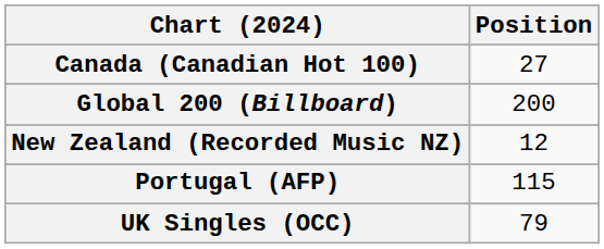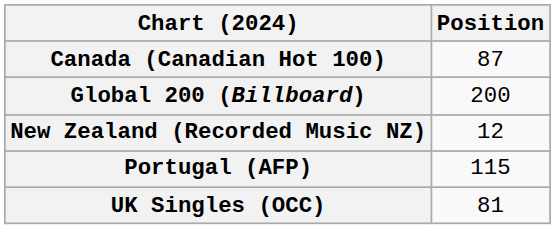Canada (Canadian Hot 100) | Position: 27 -> 87
UK Singles (OCC) | Position: 79 -> 81
